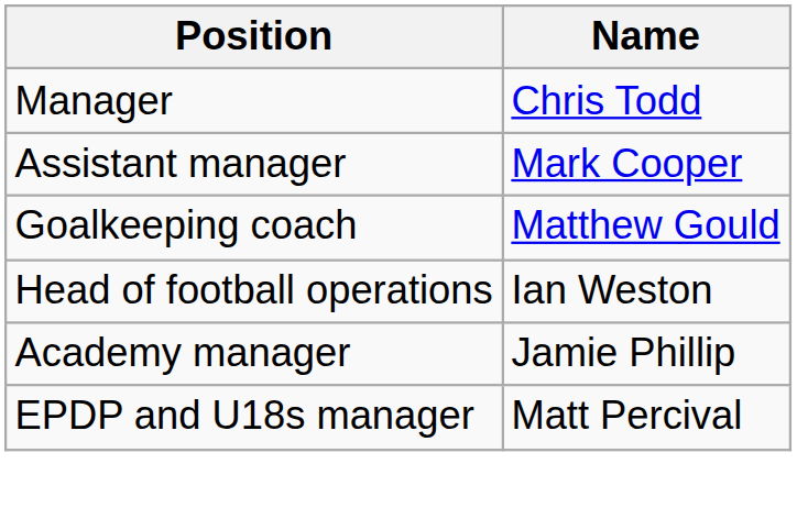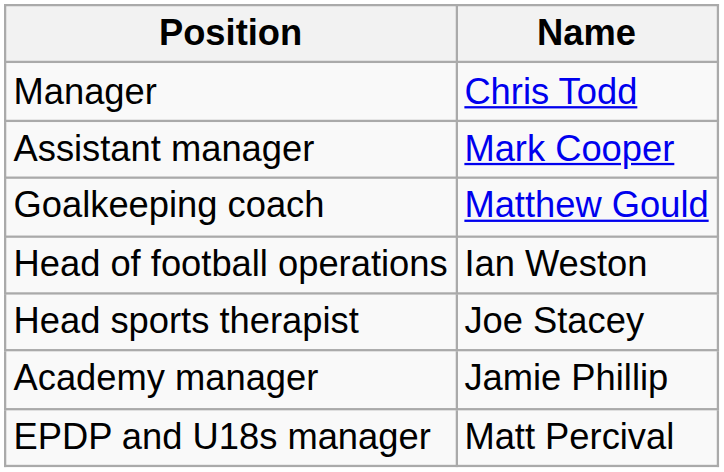+ row: Head sports therapist | Joe Stacey
